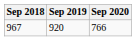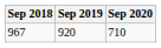967 | Sep 2020: 766 -> 710
